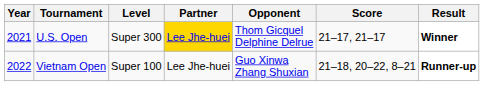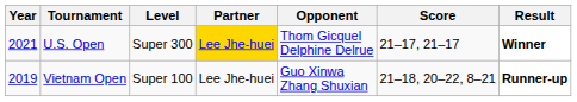Vietnam Open | Year: 2022 -> 2019
